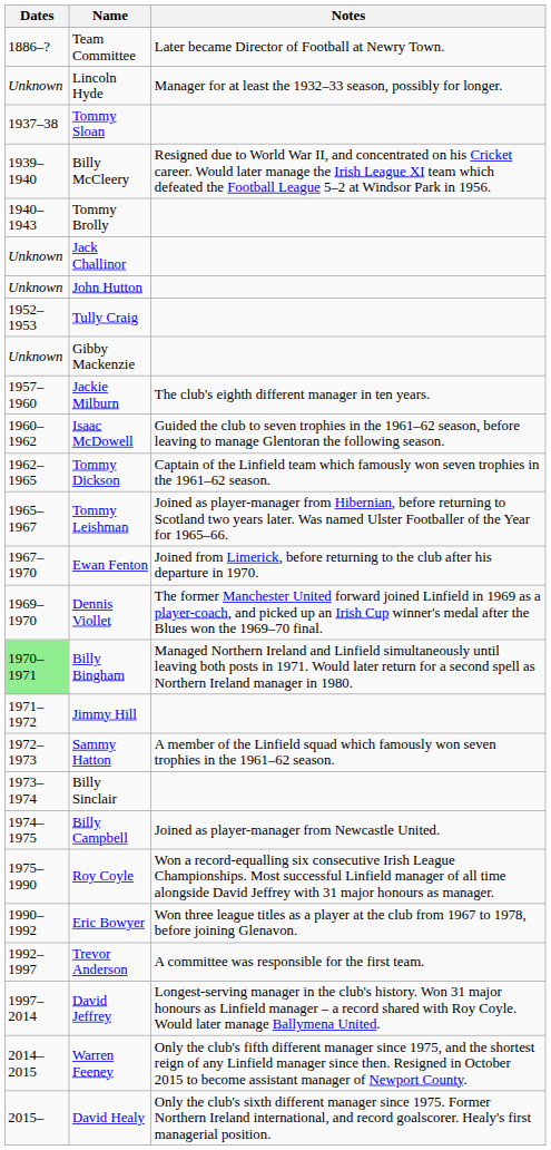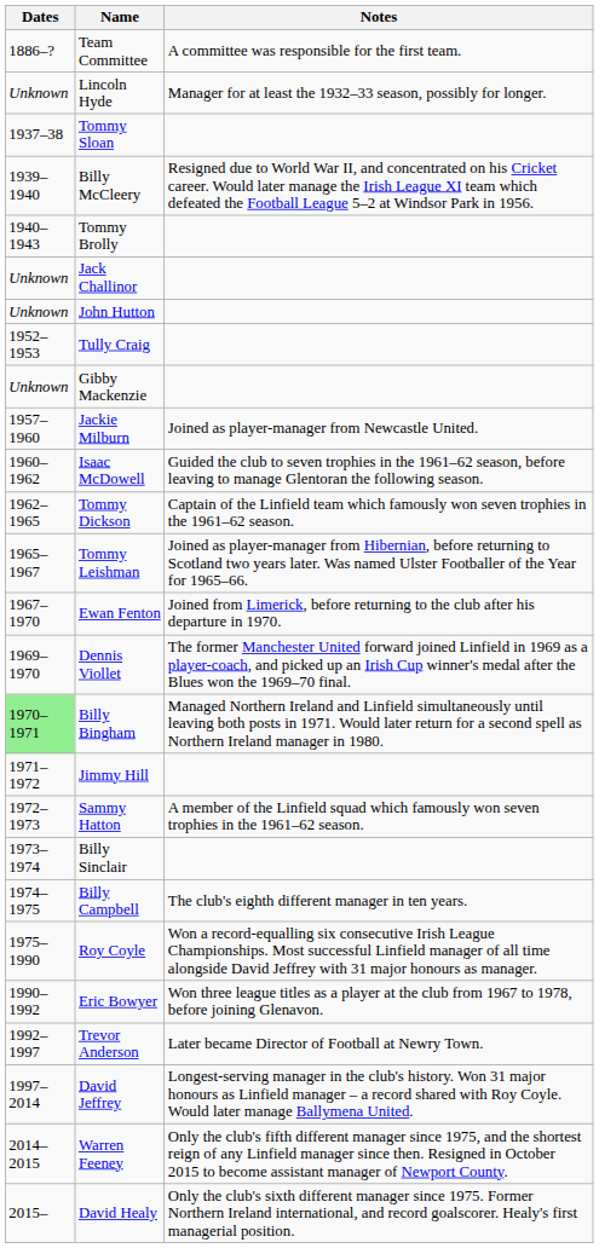Team Committee | Notes: Later became Director of Football at Newry Town. -> A committee was responsible for the first team.
Jackie Milburn | Notes: The club's eighth different manager in ten years. -> Joined as player-manager from Newcastle United.
Billy Campbell | Notes: Joined as player-manager from Newcastle United. -> The club's eighth different manager in ten years.
Trevor Anderson | Notes: A committee was responsible for the first team. -> Later became Director of Football at Newry Town.
